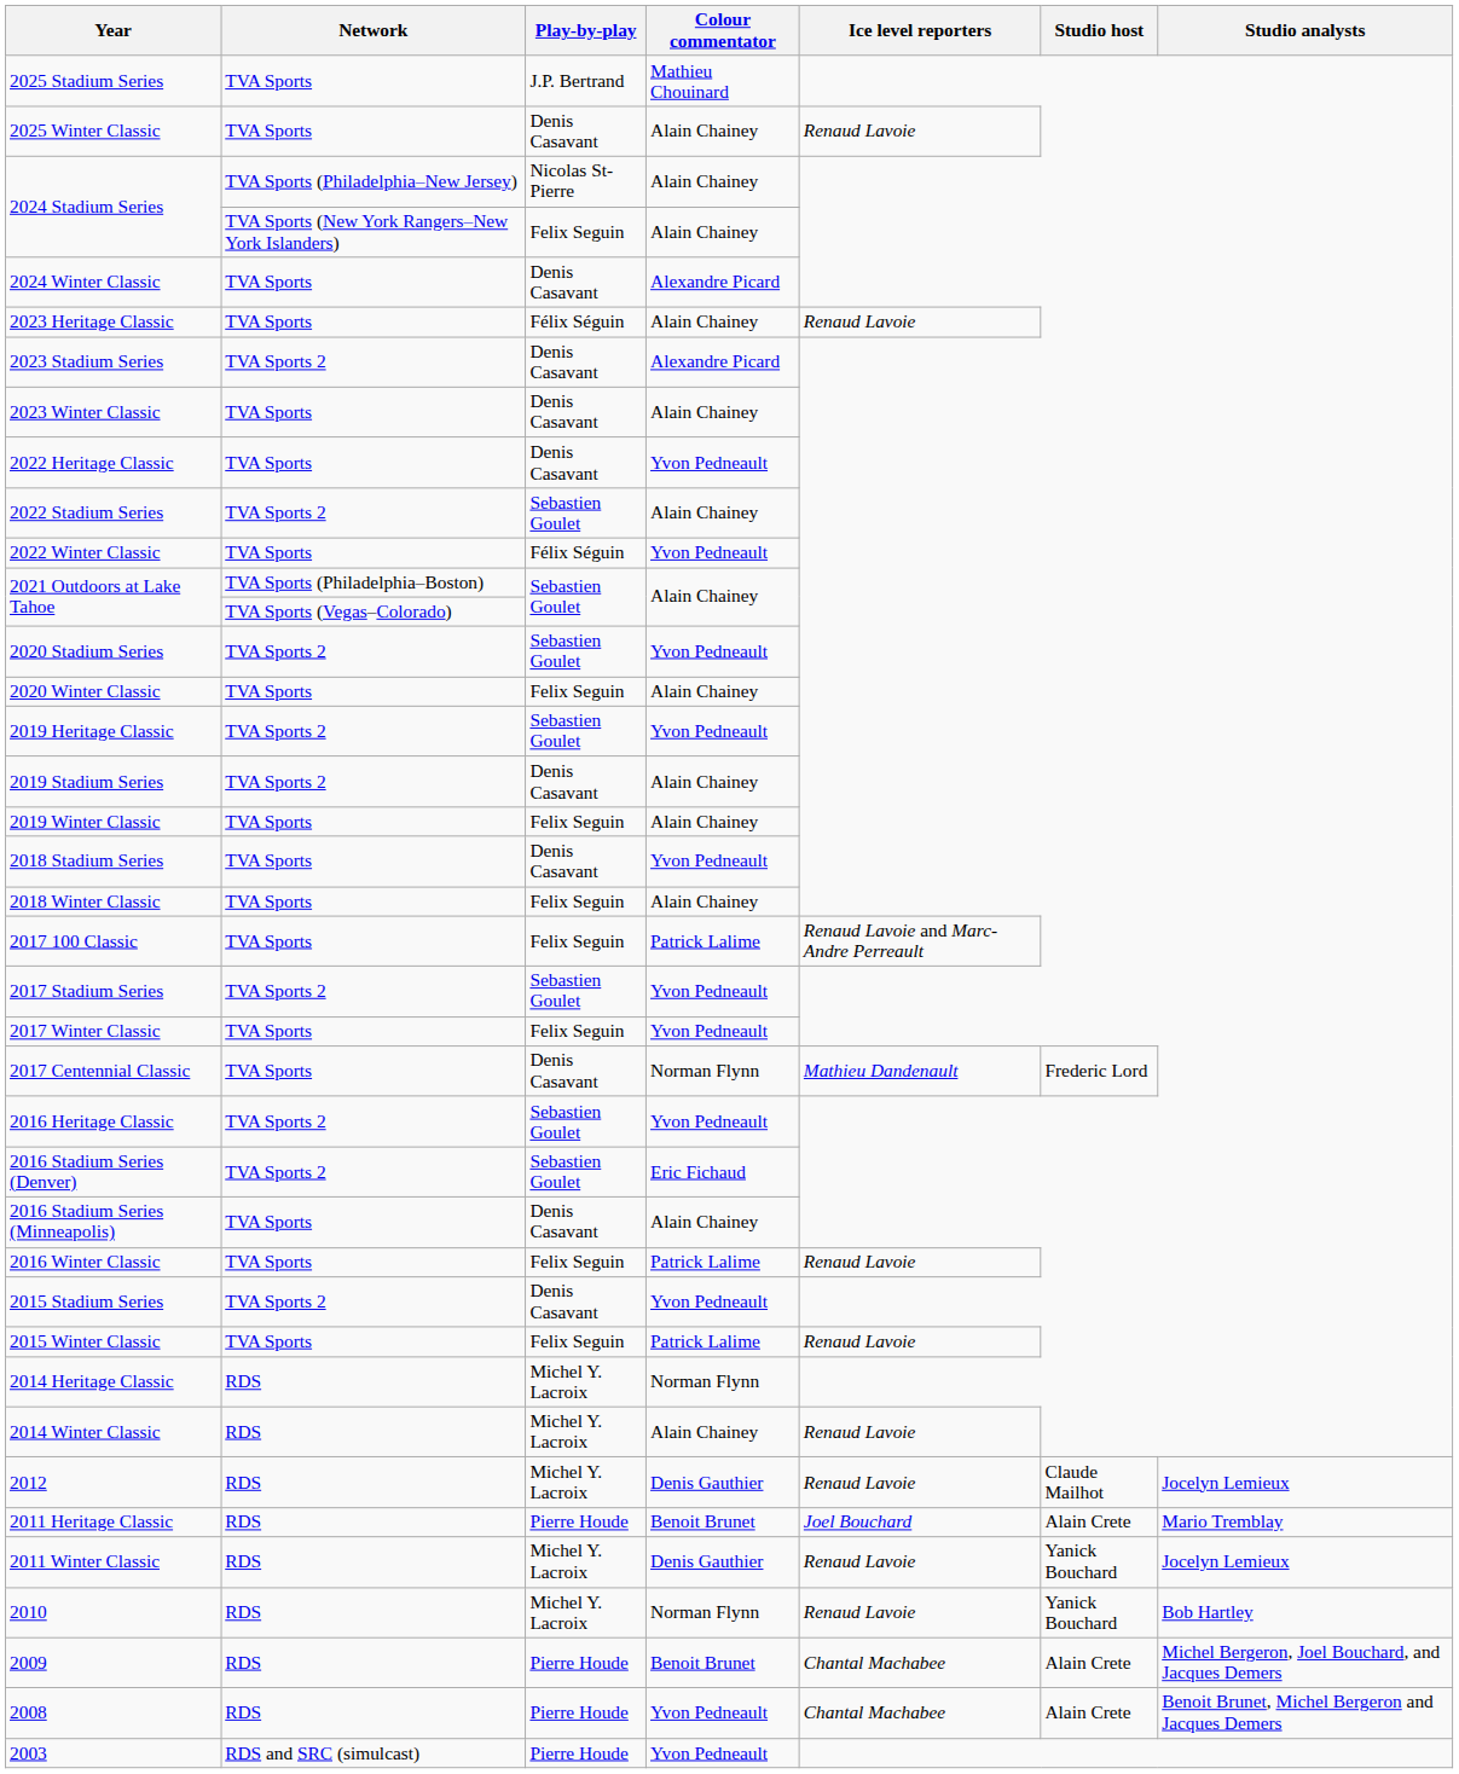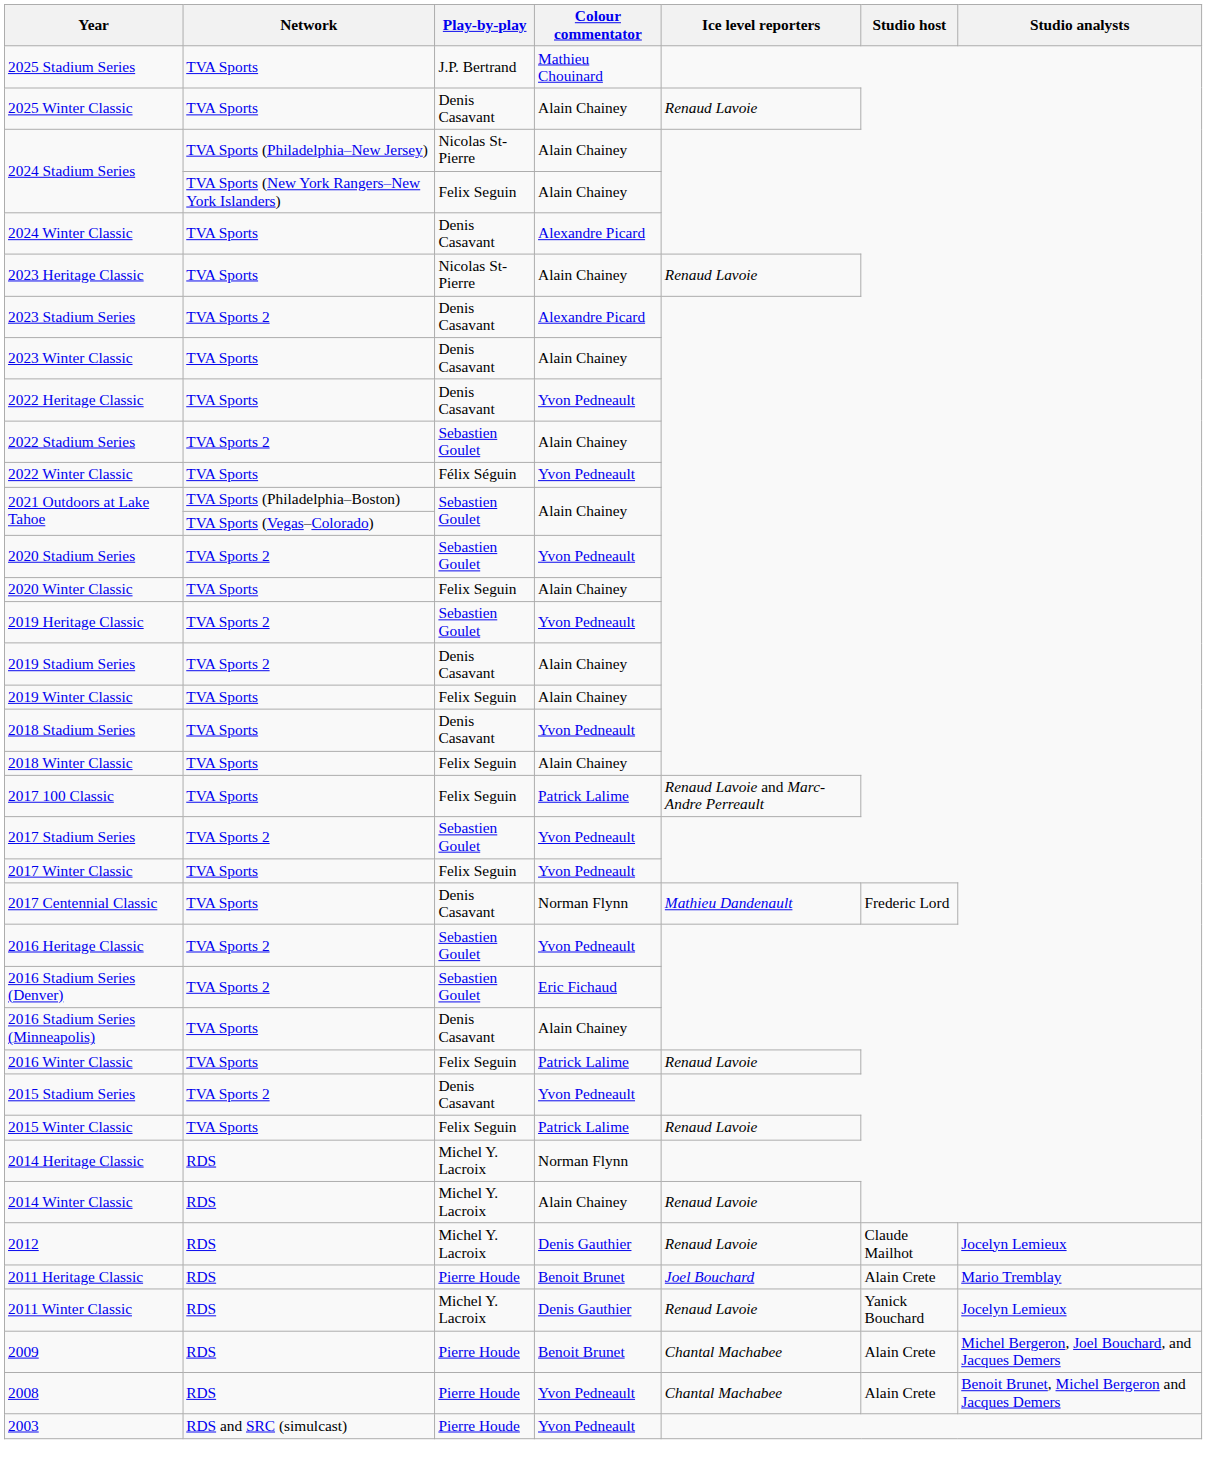2023 Heritage Classic | Play-by-play: Félix Séguin -> Nicolas St-Pierre
- row: 2010 | RDS | Michel Y. Lacroix | Norman Flynn | Renaud Lavoie | Yanick Bouchard | Bob Hartley
